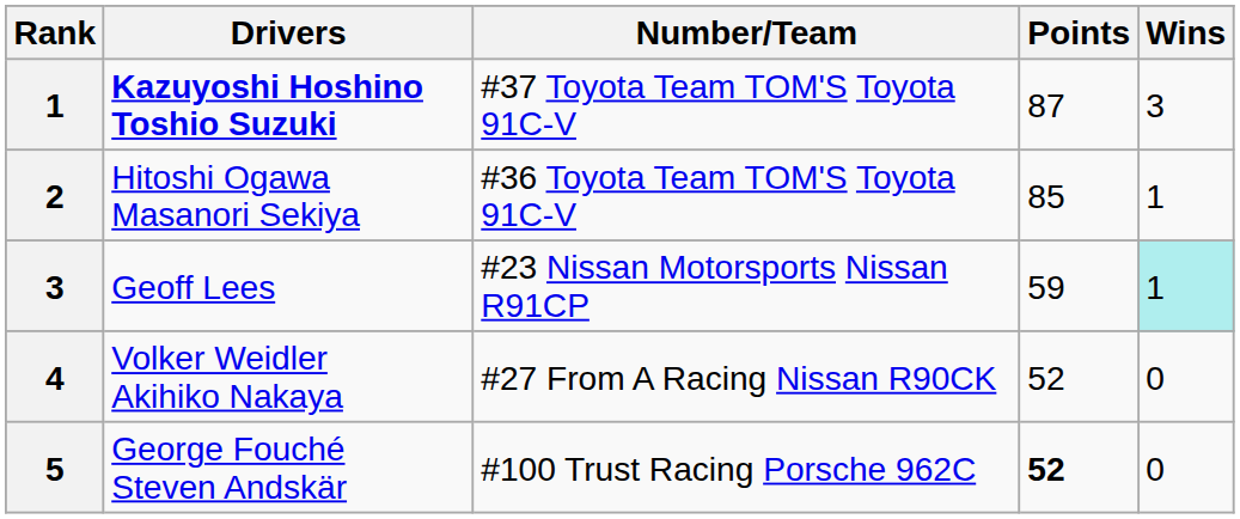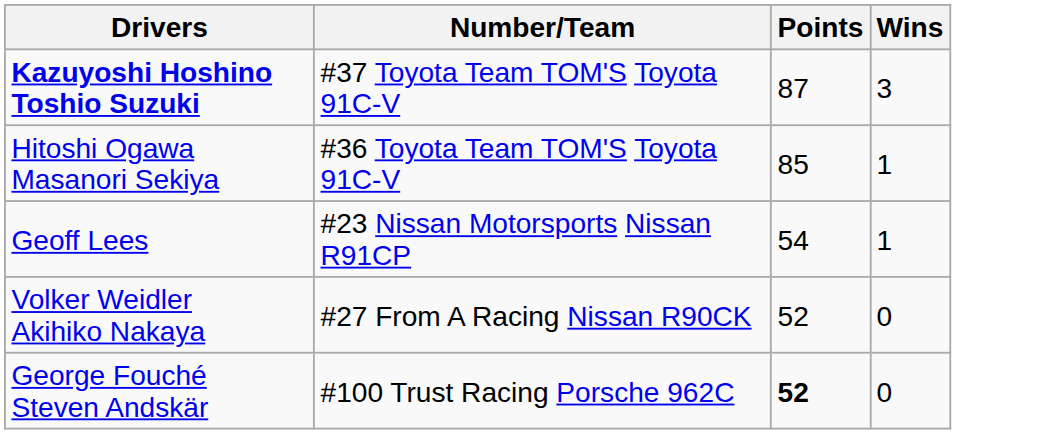- column: Rank | 1 | 2 | 3 | 4 | 5
Geoff Lees | Points: 59 -> 54
Geoff Lees | Wins: paleturquoise background -> no background
